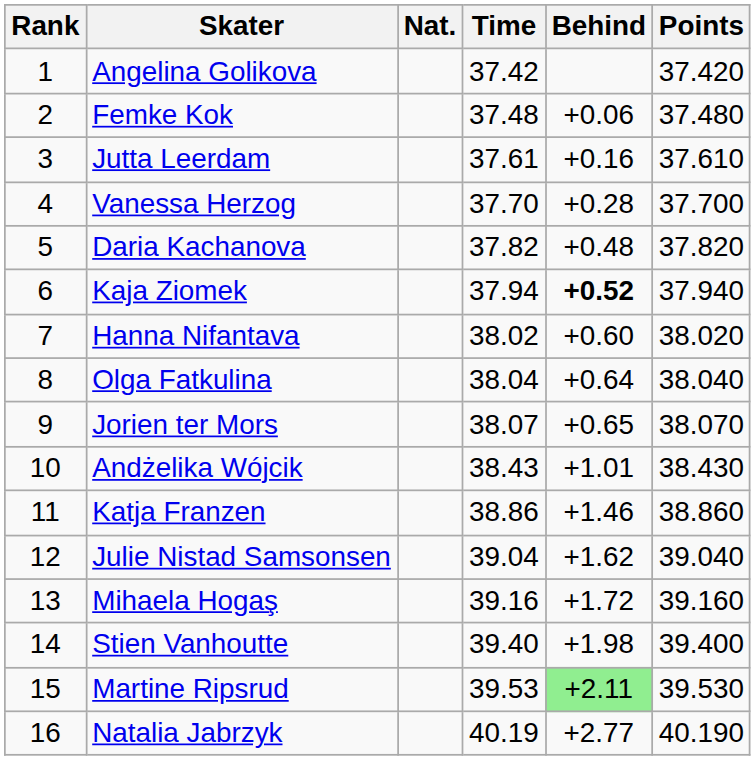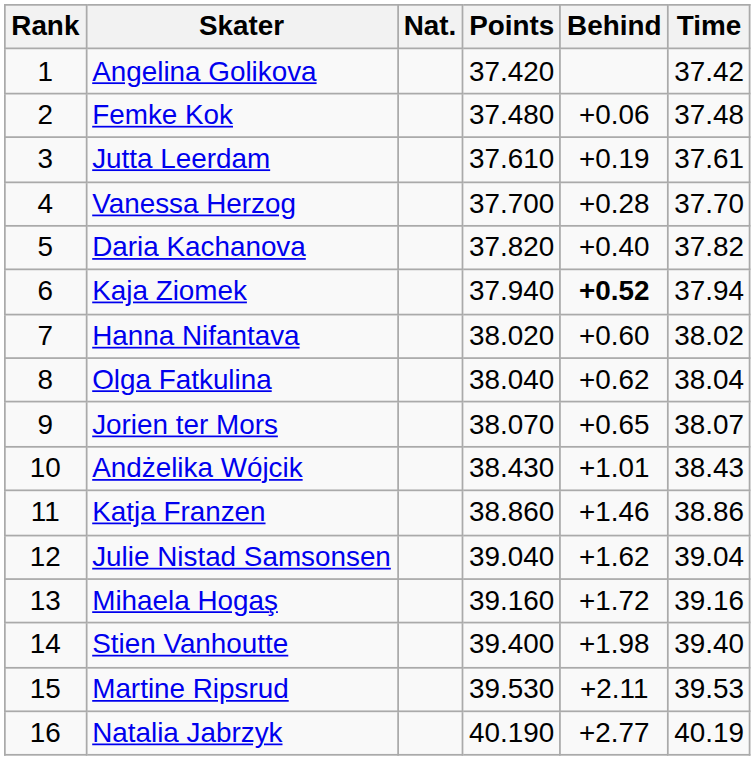columns swapped: Time <-> Points
Jutta Leerdam | Behind: +0.16 -> +0.19
Daria Kachanova | Behind: +0.48 -> +0.40
Olga Fatkulina | Behind: +0.64 -> +0.62
Martine Ripsrud | Behind: lightgreen background -> no background
